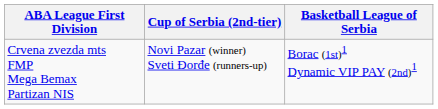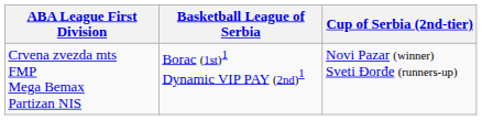columns swapped: Basketball League of Serbia <-> Cup of Serbia (2nd-tier)
